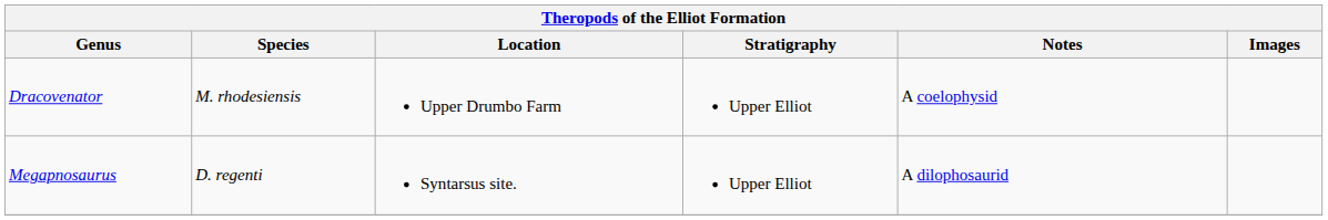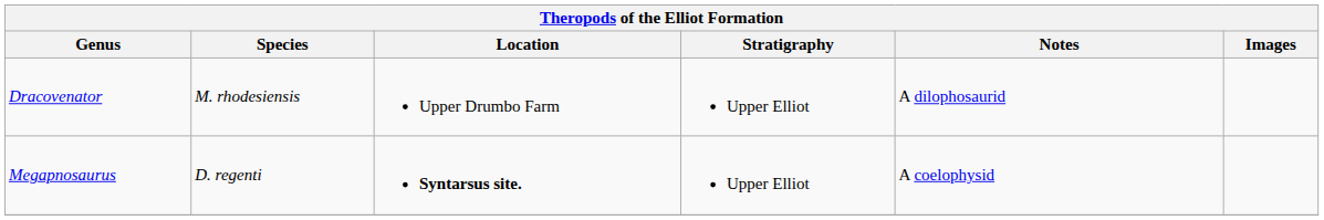Dracovenator | Notes: A coelophysid -> A dilophosaurid
Megapnosaurus | Location: normal -> bold
Megapnosaurus | Notes: A dilophosaurid -> A coelophysid
